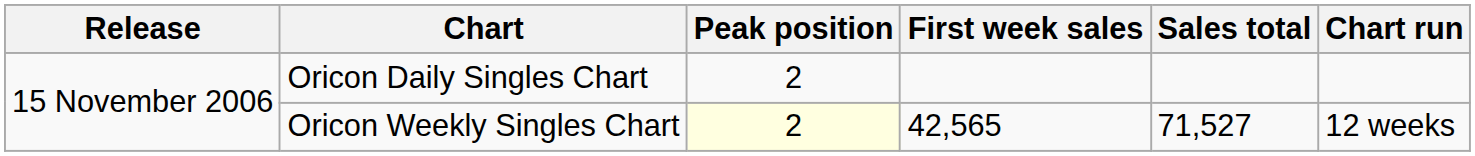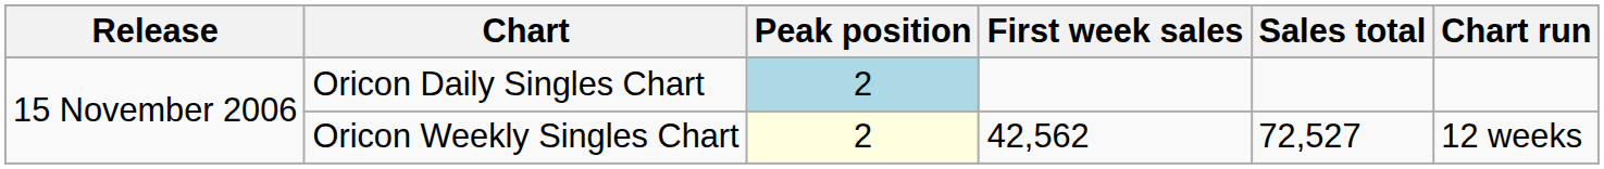Oricon Daily Singles Chart | Peak position: no background -> lightblue background
Oricon Weekly Singles Chart | First week sales: 42,565 -> 42,562
Oricon Weekly Singles Chart | Sales total: 71,527 -> 72,527
